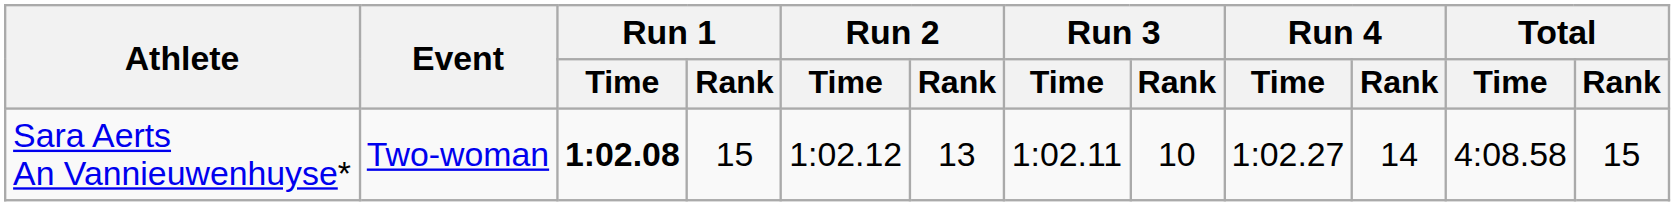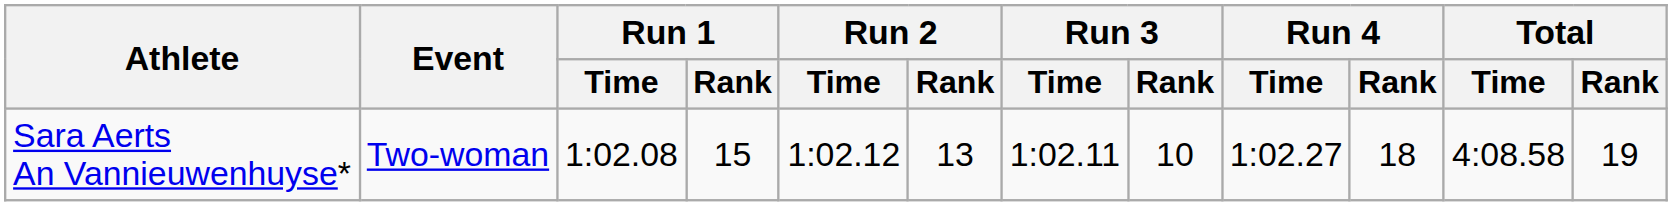Sara Aerts An Vannieuwenhuyse* | Run 1 / Time: bold -> normal
Sara Aerts An Vannieuwenhuyse* | Run 4 / Rank: 14 -> 18
Sara Aerts An Vannieuwenhuyse* | Total / Rank: 15 -> 19
